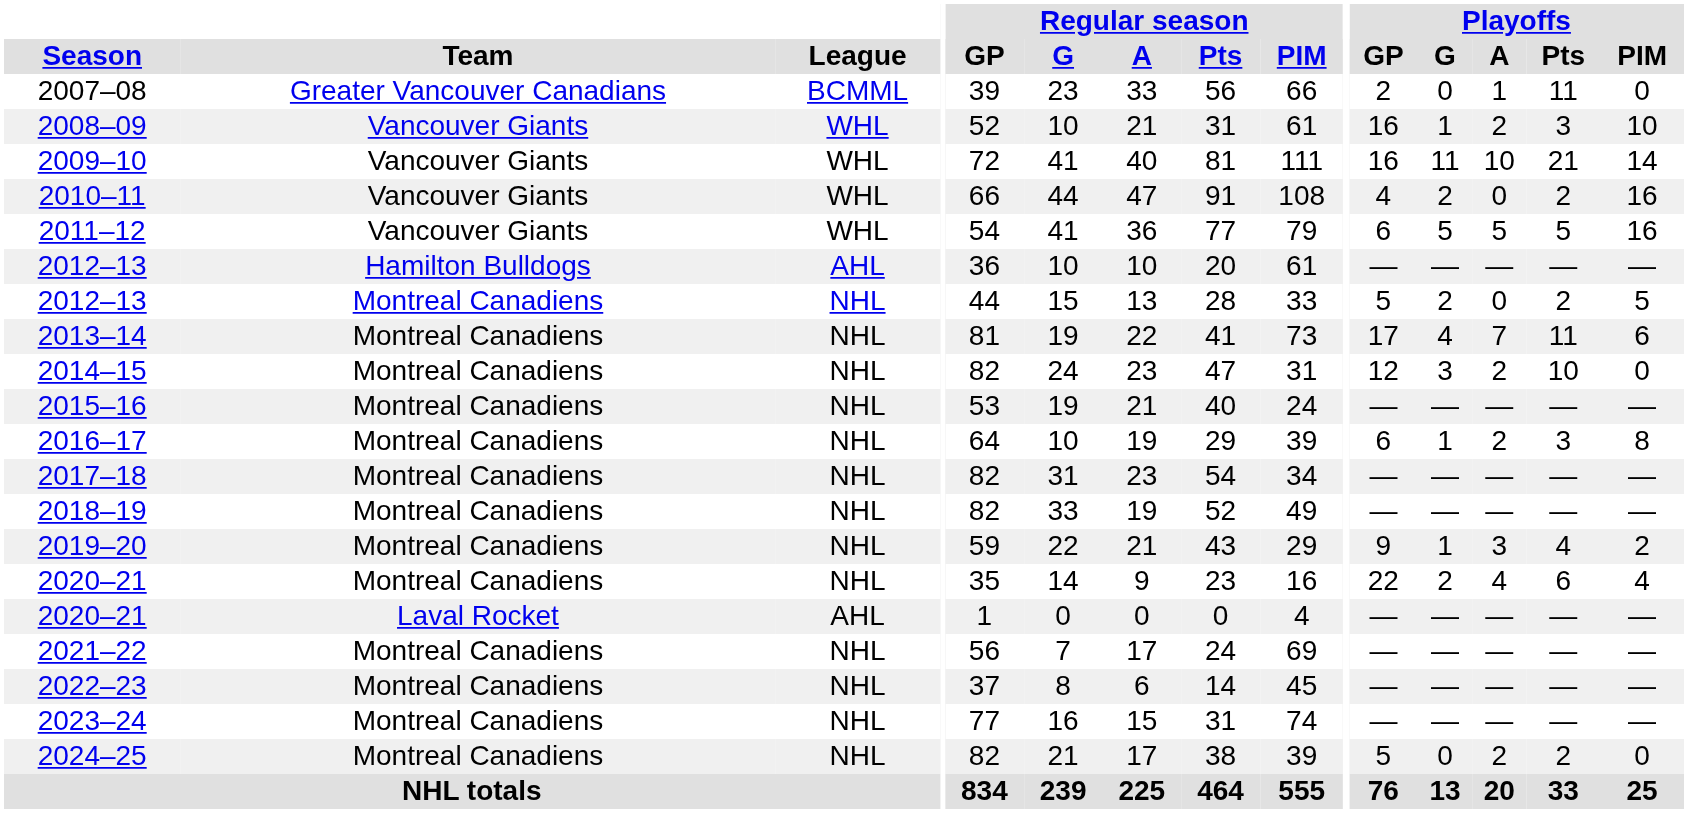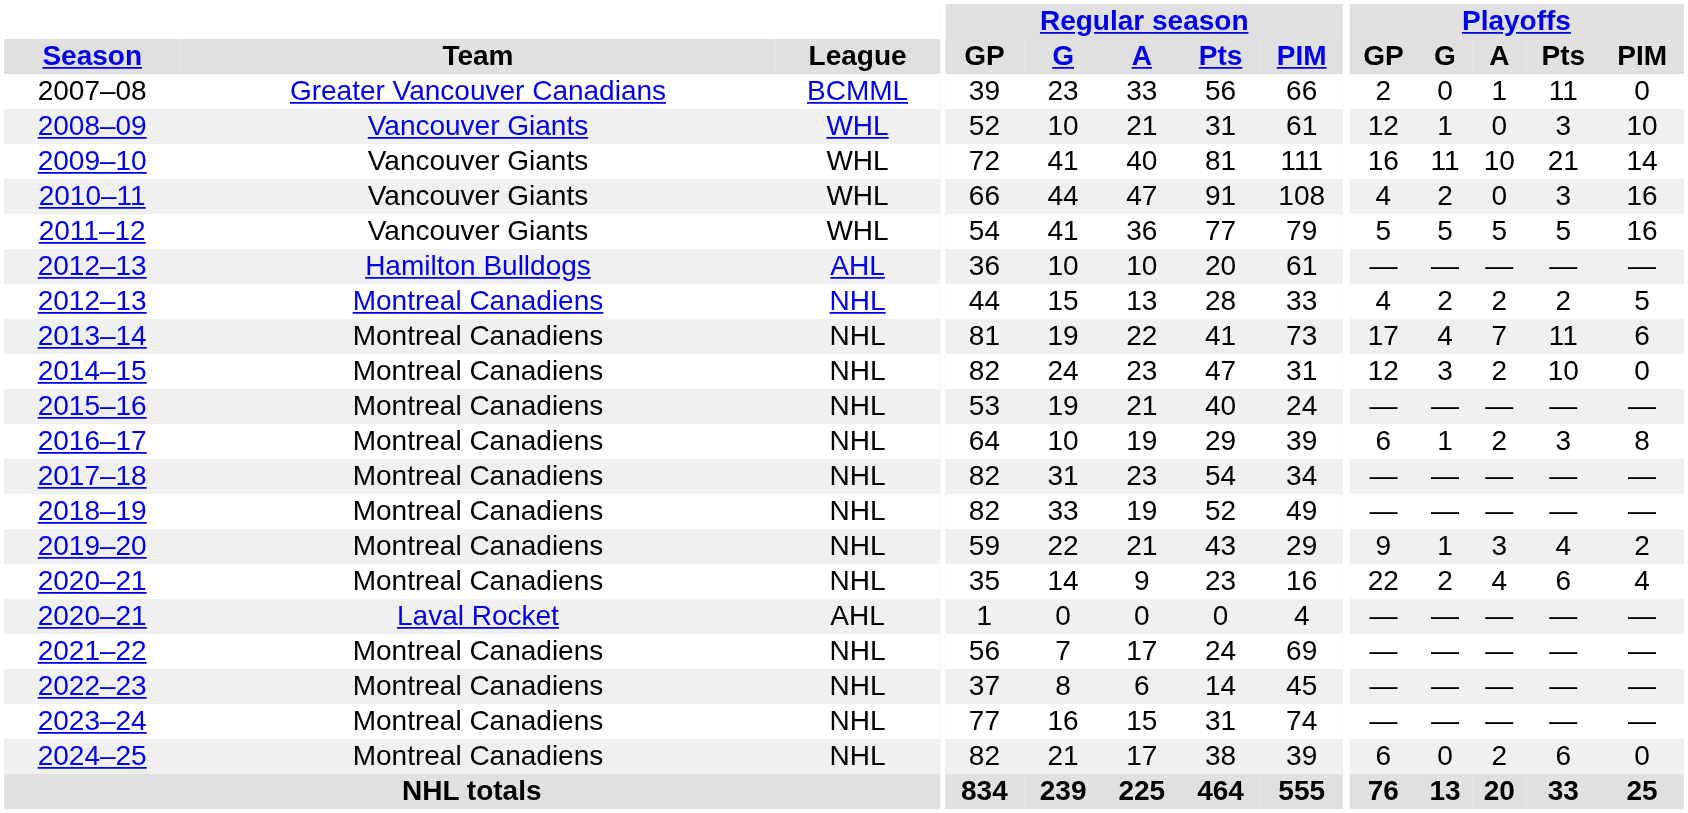2008–09 | Playoffs / GP: 16 -> 12
2008–09 | Playoffs / A: 2 -> 0
2010–11 | Playoffs / Pts: 2 -> 3
2011–12 | Playoffs / GP: 6 -> 5
2012–13 / Montreal Canadiens | Playoffs / GP: 5 -> 4
2012–13 / Montreal Canadiens | Playoffs / A: 0 -> 2
2024–25 | Playoffs / GP: 5 -> 6
2024–25 | Playoffs / Pts: 2 -> 6
